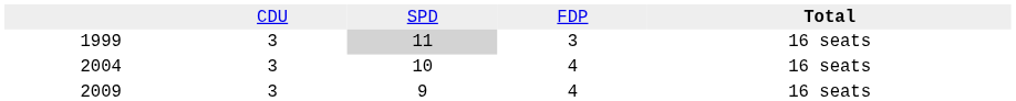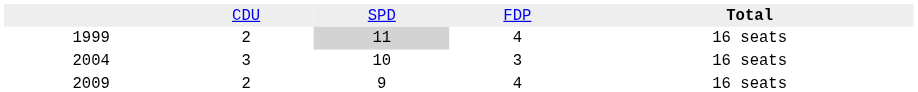1999 | column 2: 3 -> 2
1999 | column 4: 3 -> 4
2004 | column 4: 4 -> 3
2009 | column 2: 3 -> 2
